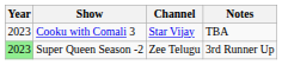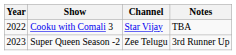Cooku with Comali 3 | Year: 2023 -> 2022
Super Queen Season -2 | Year: lightgreen background -> no background
